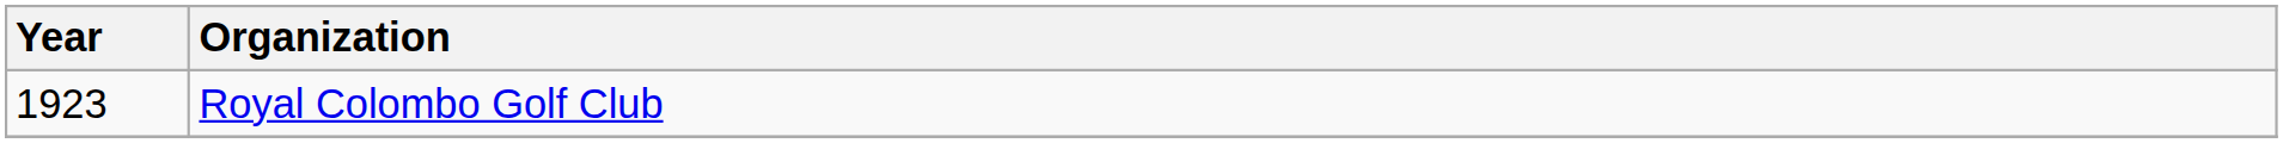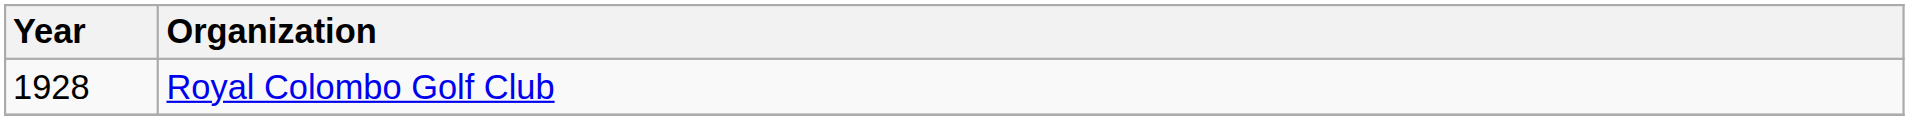Royal Colombo Golf Club | Year: 1923 -> 1928
